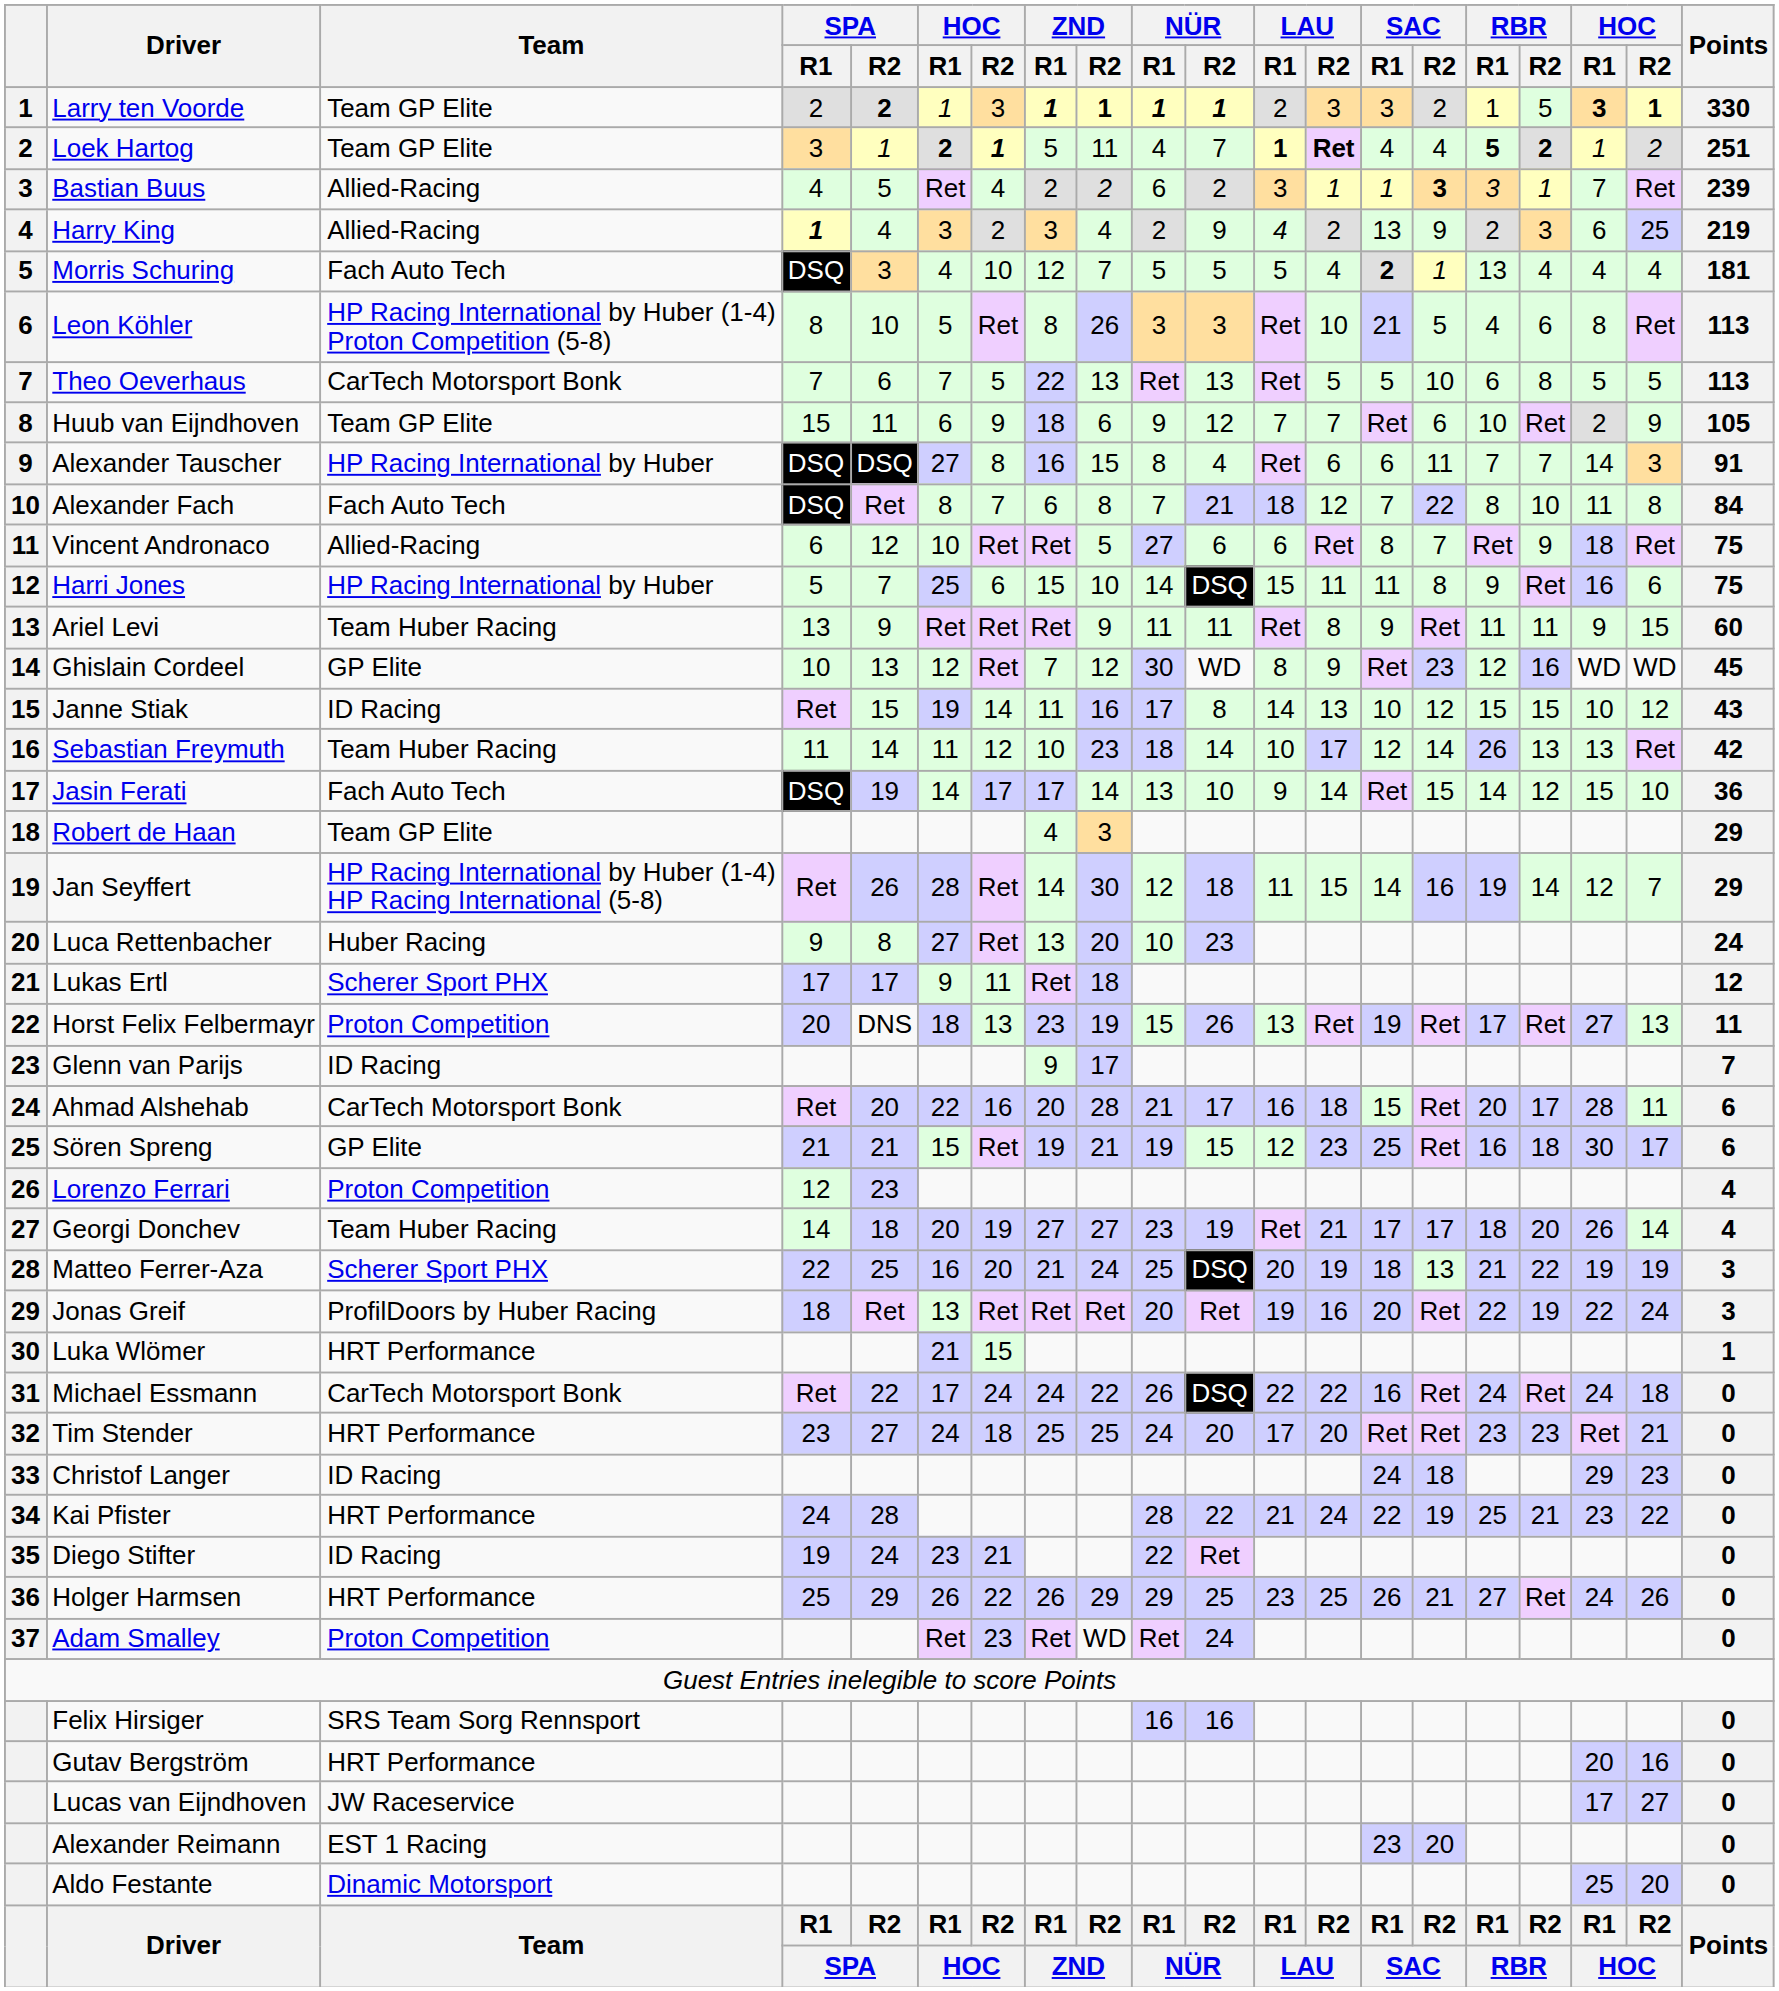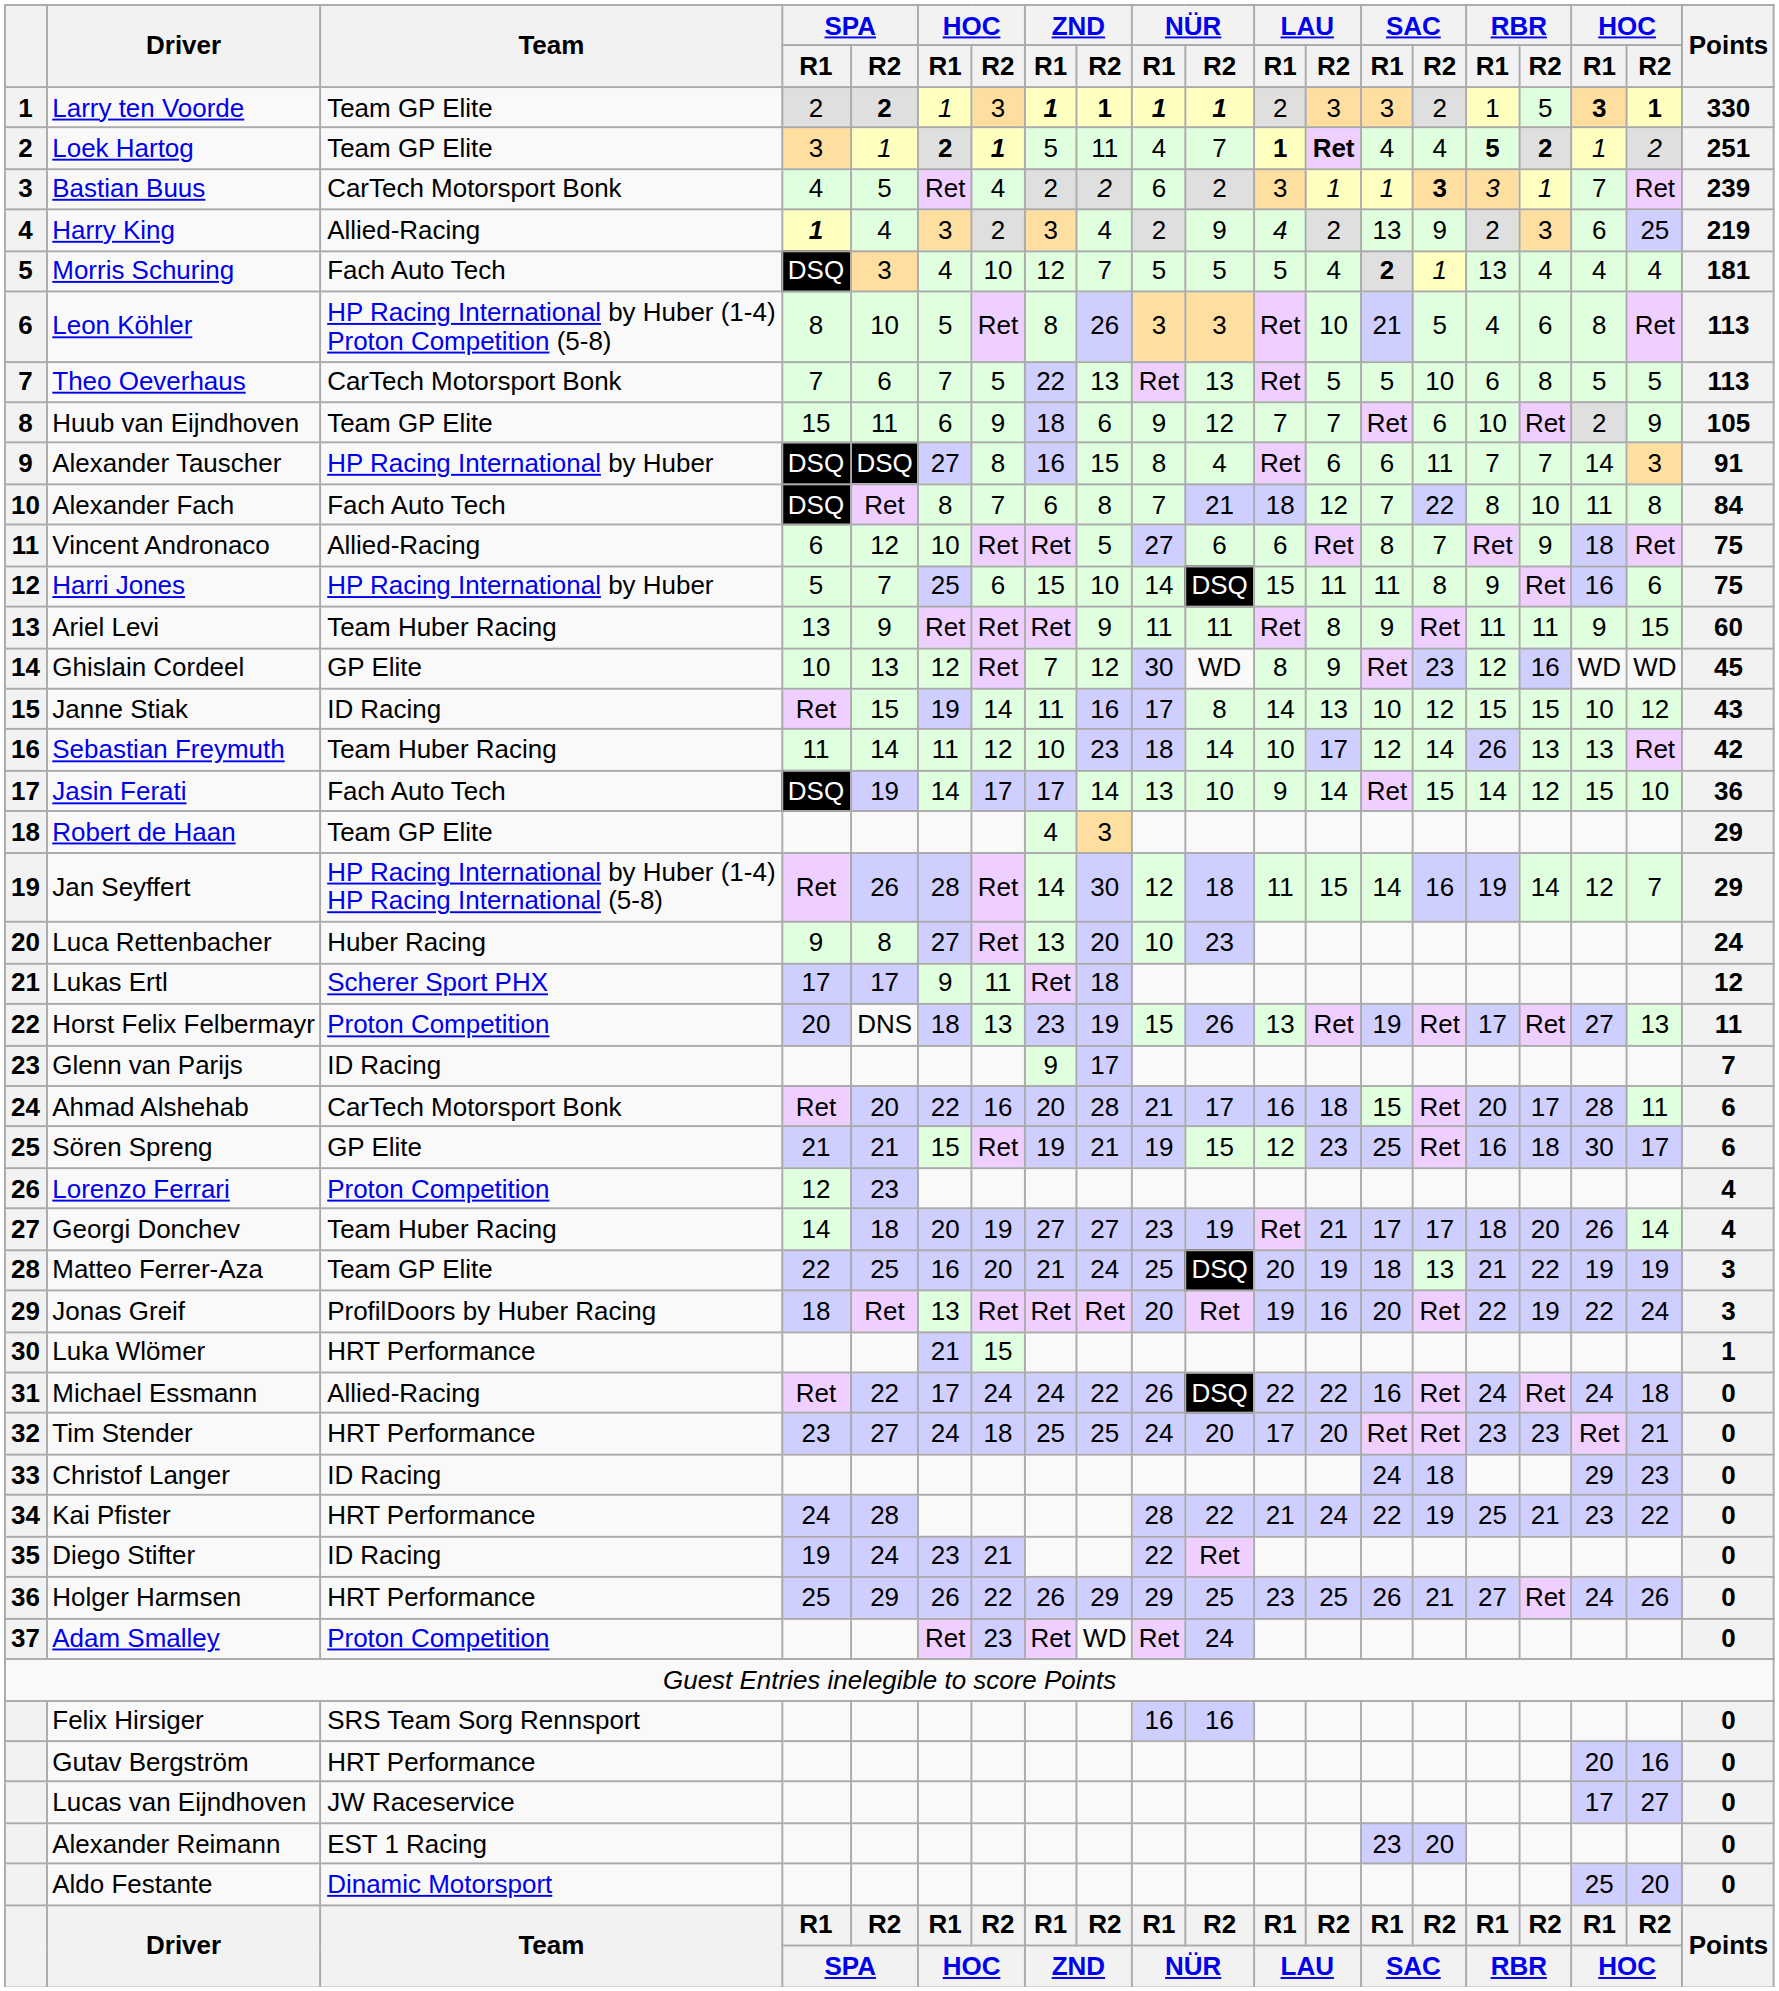Bastian Buus | Team: Allied-Racing -> CarTech Motorsport Bonk
Matteo Ferrer-Aza | Team: Scherer Sport PHX -> Team GP Elite
Michael Essmann | Team: CarTech Motorsport Bonk -> Allied-Racing
